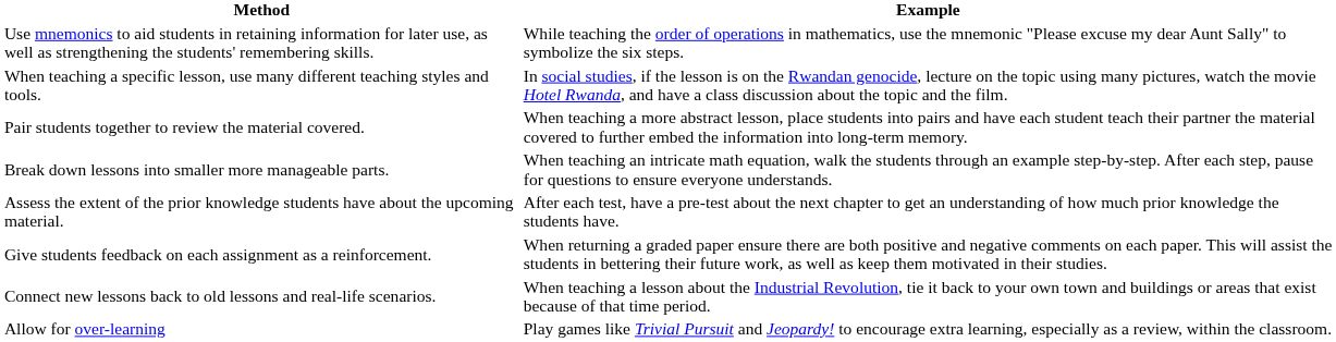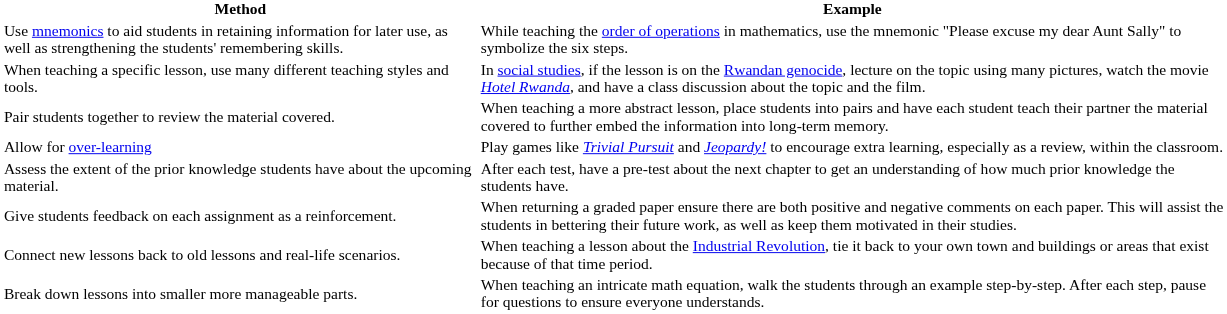rows swapped: Break down lessons into smaller more manageable parts. <-> Allow for over-learning
